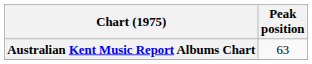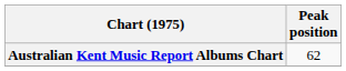Australian Kent Music Report Albums Chart | Peak position: 63 -> 62
